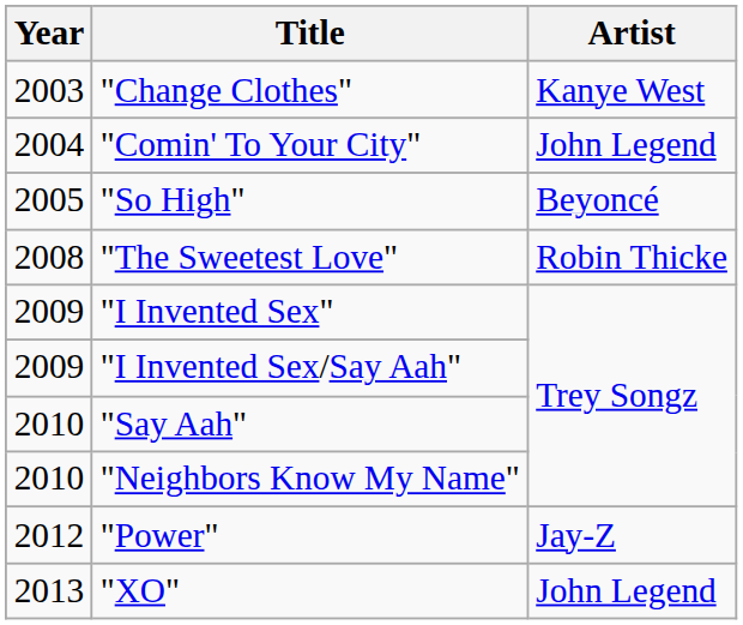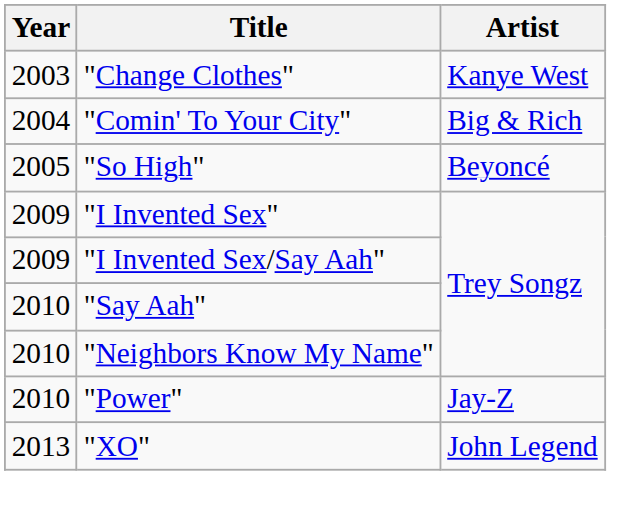"Comin' To Your City" | Artist: John Legend -> Big & Rich
- row: 2008 | "The Sweetest Love" | Robin Thicke
"Power" | Year: 2012 -> 2010
